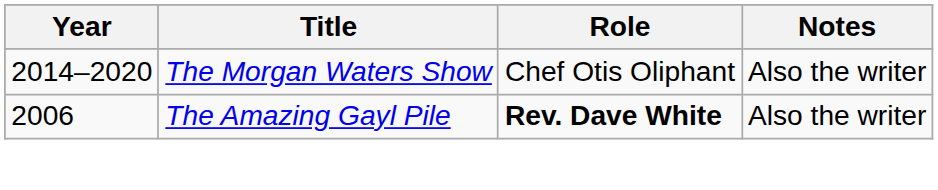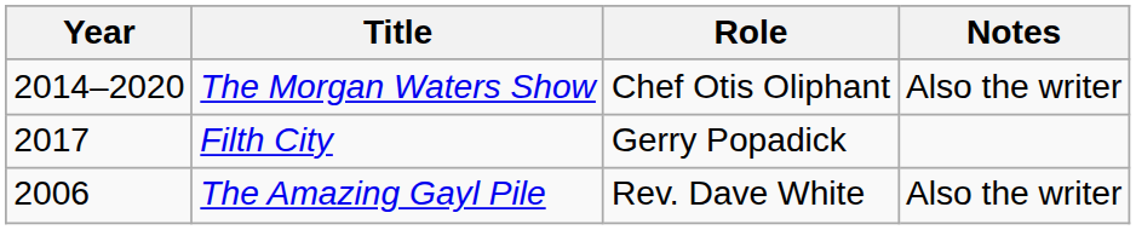+ row: 2017 | Filth City | Gerry Popadick
The Amazing Gayl Pile | Role: bold -> normal
